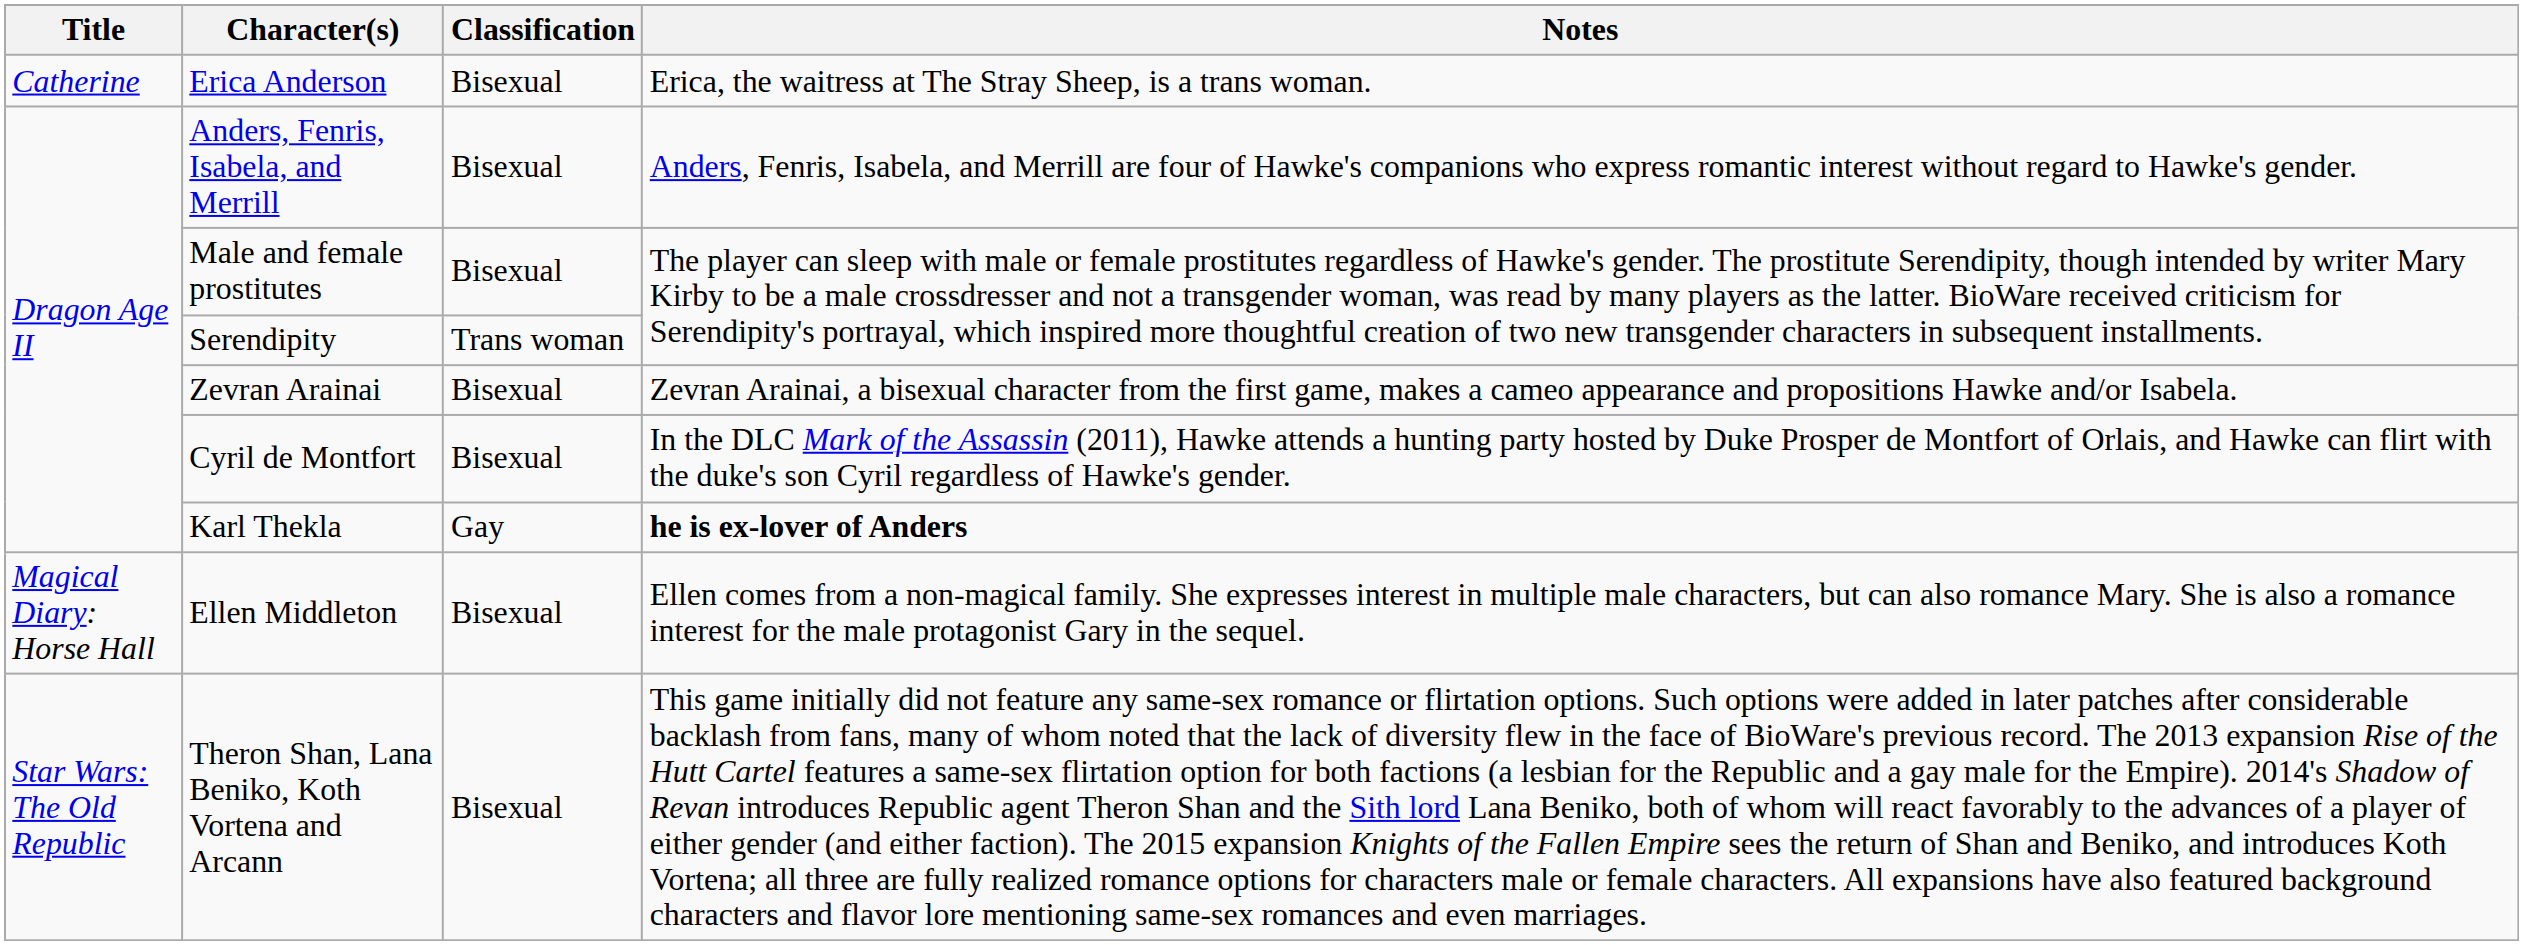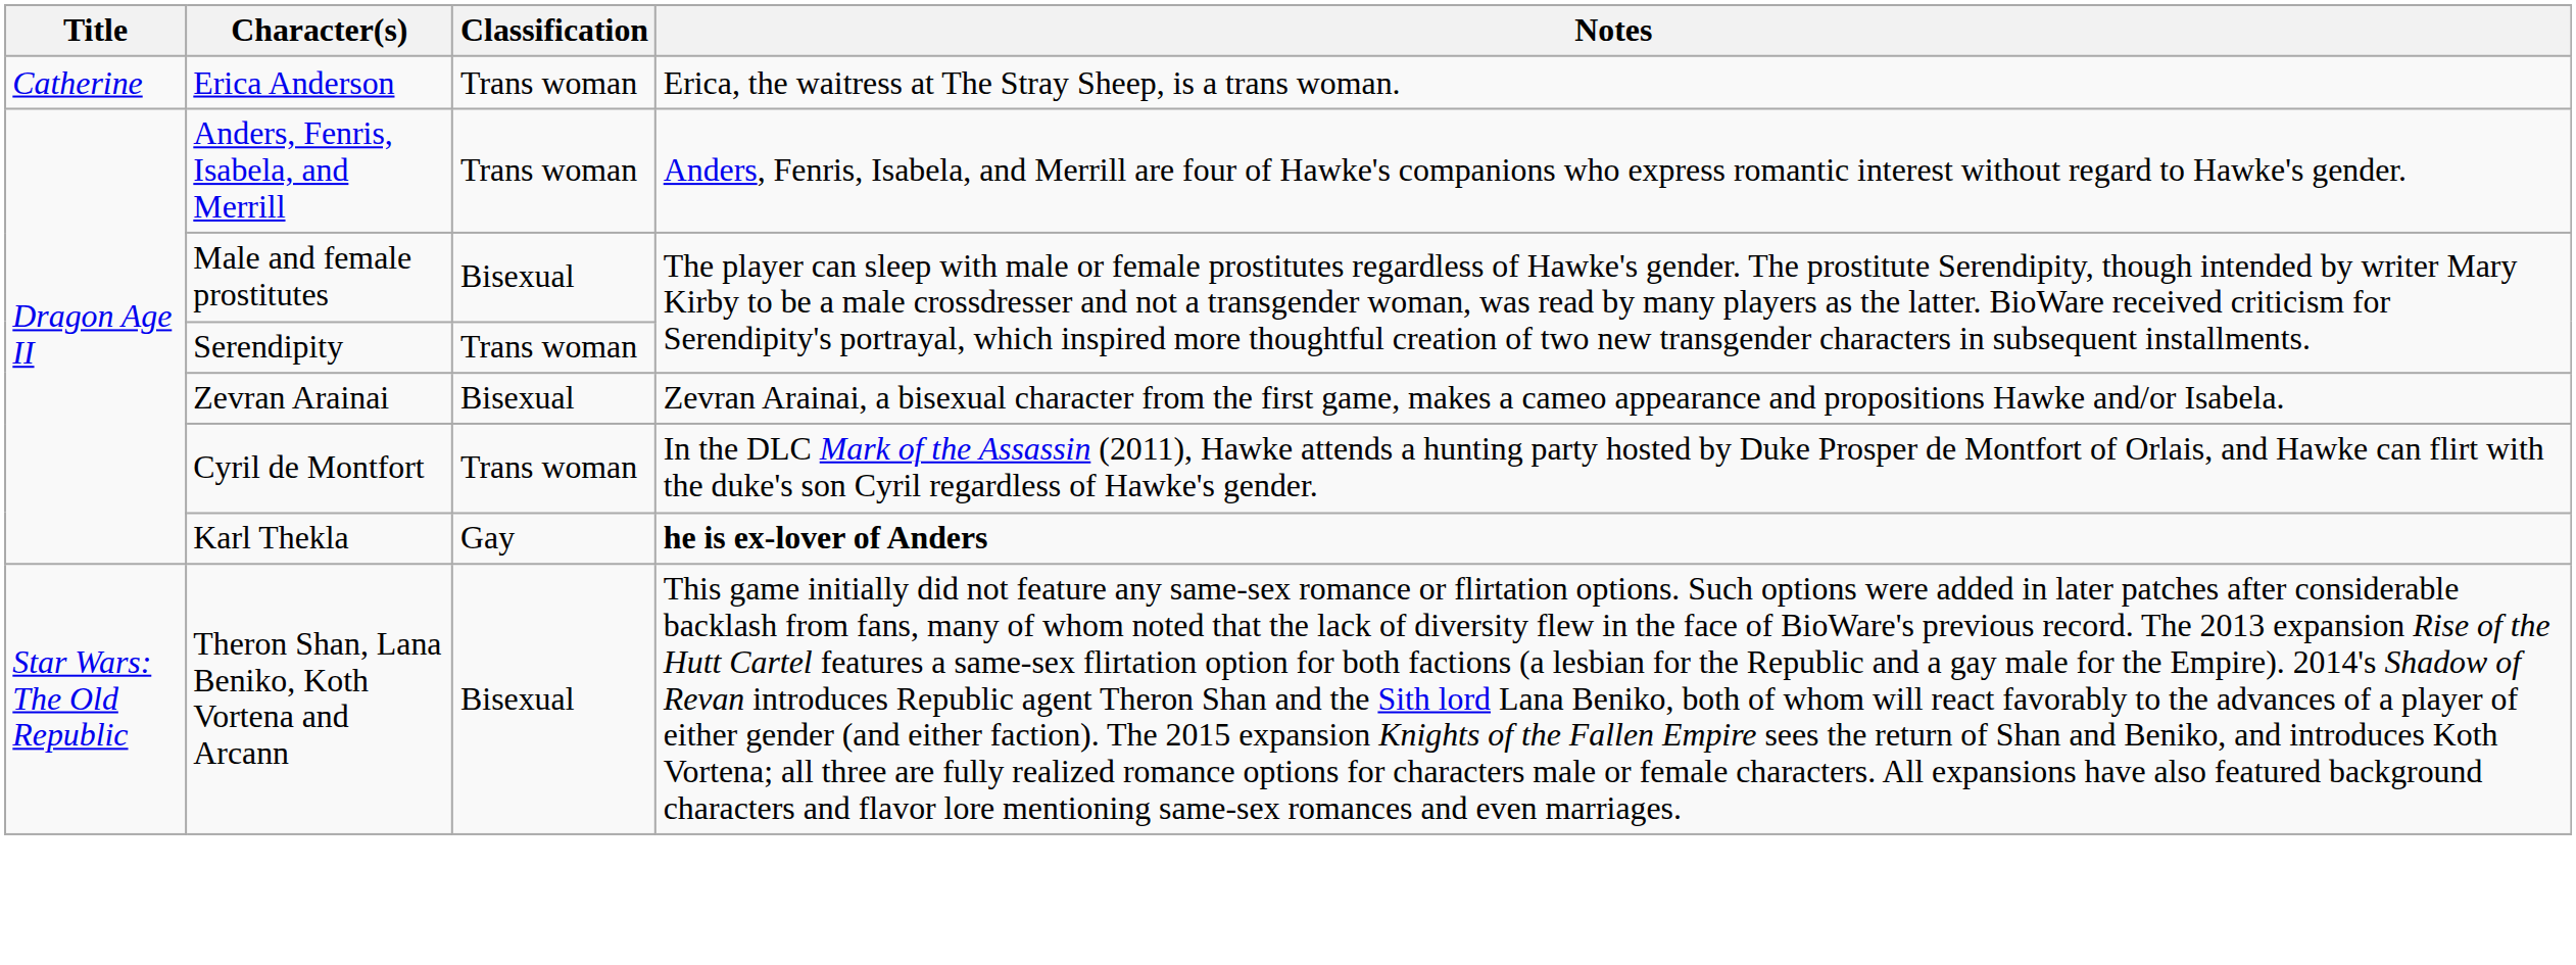Erica Anderson | Classification: Bisexual -> Trans woman
Anders, Fenris, Isabela, and Merrill | Classification: Bisexual -> Trans woman
Cyril de Montfort | Classification: Bisexual -> Trans woman
- row: Magical Diary: Horse Hall | Ellen Middleton | Bisexual | Ellen comes from a non-magical family. She expresses interest in multiple male characters, but can also romance Mary. She is also a romance interest for the male protagonist Gary in the sequel.
